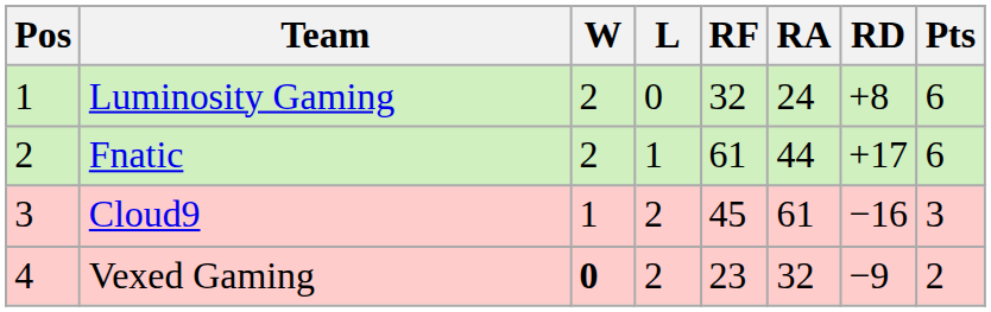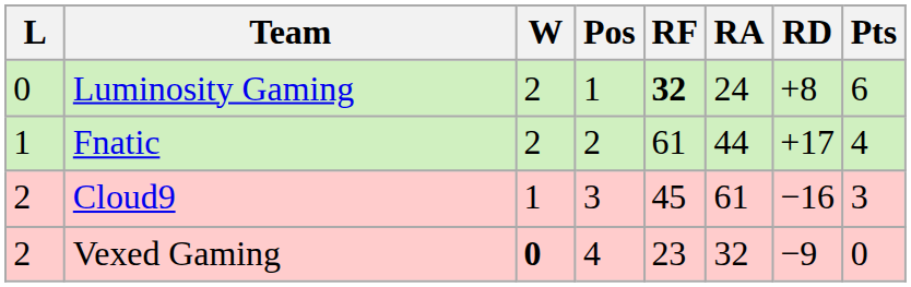columns swapped: Pos <-> L
Luminosity Gaming | RF: normal -> bold
Fnatic | Pts: 6 -> 4
Vexed Gaming | Pts: 2 -> 0
